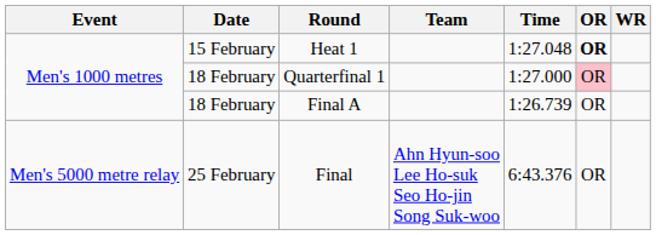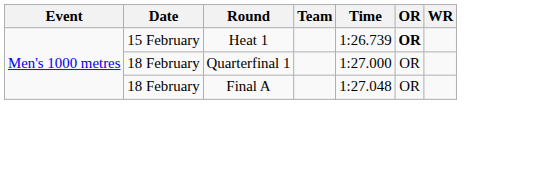Heat 1 | Time: 1:27.048 -> 1:26.739
Quarterfinal 1 | OR: pink background -> no background
Final A | Time: 1:26.739 -> 1:27.048
- row: Men's 5000 metre relay | 25 February | Final | Ahn Hyun-soo Lee Ho-suk Seo Ho-jin Song Suk-woo | 6:43.376 | OR
